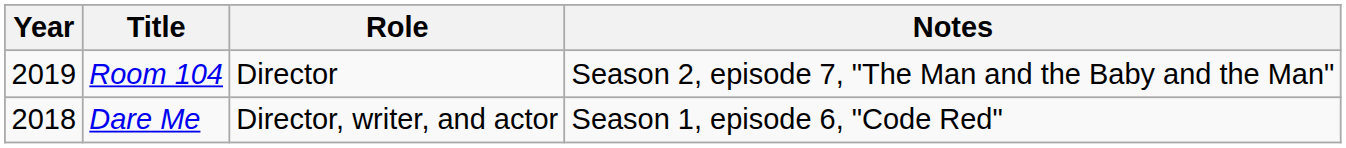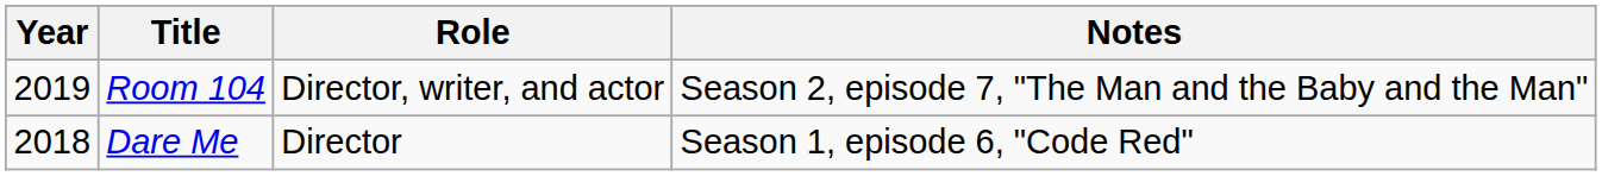Room 104 | Role: Director -> Director, writer, and actor
Dare Me | Role: Director, writer, and actor -> Director
